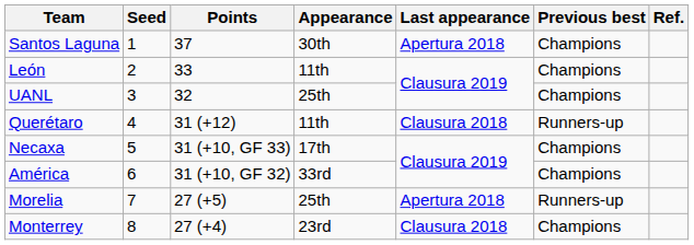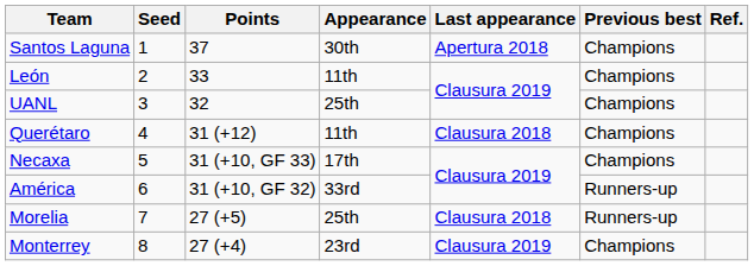Querétaro | Previous best: Runners-up -> Champions
América | Previous best: Champions -> Runners-up
Morelia | Last appearance: Apertura 2018 -> Clausura 2018
Monterrey | Last appearance: Clausura 2018 -> Clausura 2019
